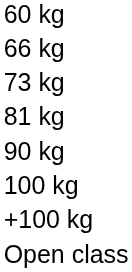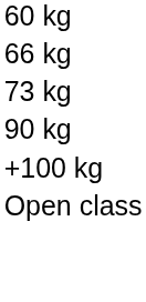- row: 81 kg
- row: 100 kg
